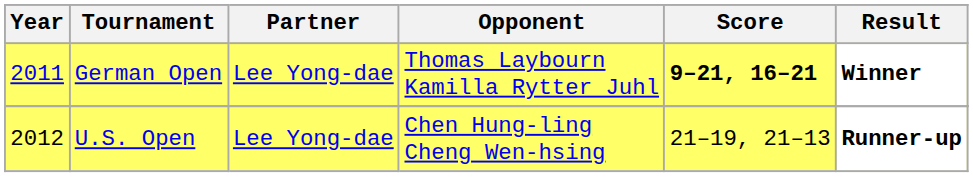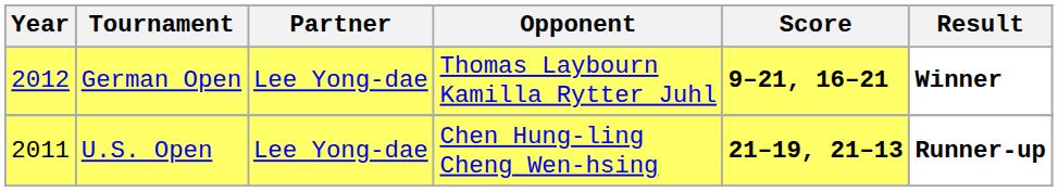German Open | Year: 2011 -> 2012
U.S. Open | Year: 2012 -> 2011
U.S. Open | Score: normal -> bold
